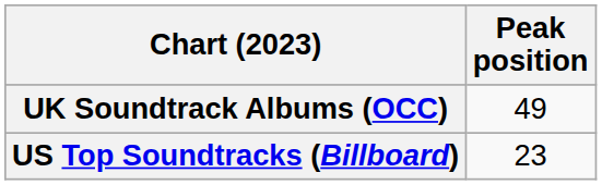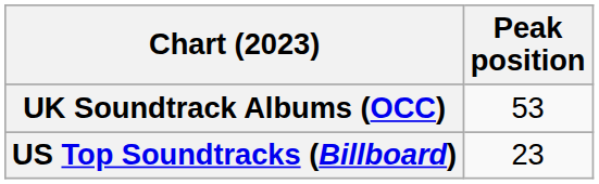UK Soundtrack Albums (OCC) | Peak position: 49 -> 53
